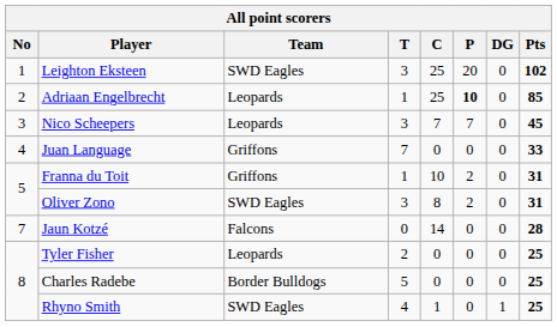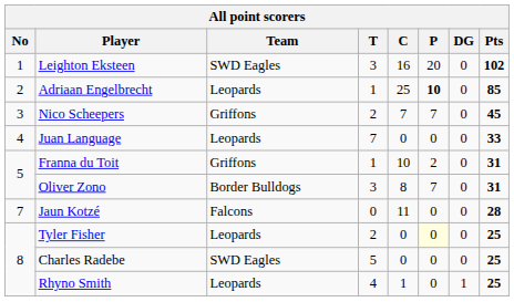Leighton Eksteen | C: 25 -> 16
Nico Scheepers | Team: Leopards -> Griffons
Nico Scheepers | T: 3 -> 2
Juan Language | Team: Griffons -> Leopards
Oliver Zono | Team: SWD Eagles -> Border Bulldogs
Oliver Zono | P: 2 -> 7
Jaun Kotzé | C: 14 -> 11
Tyler Fisher | P: no background -> lightyellow background
Charles Radebe | Team: Border Bulldogs -> SWD Eagles
Rhyno Smith | Team: SWD Eagles -> Leopards
